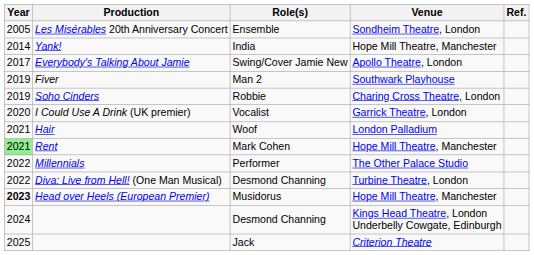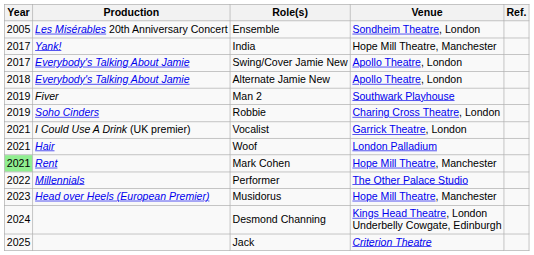India | Year: 2014 -> 2017
+ row: 2018 | Everybody's Talking About Jamie | Alternate Jamie New | Apollo Theatre, London
Vocalist | Year: 2020 -> 2021
- row: 2022 | Diva: Live from Hell! (One Man Musical) | Desmond Channing | Turbine Theatre, London
Musidorus | Year: bold -> normal
